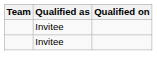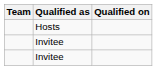+ row: Hosts
